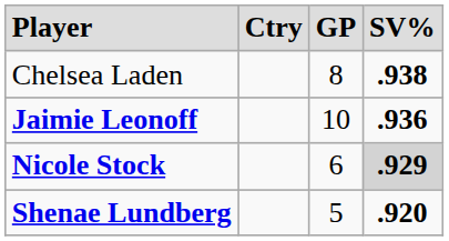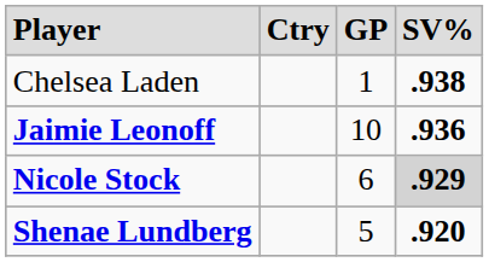Chelsea Laden | column 3: 8 -> 1
